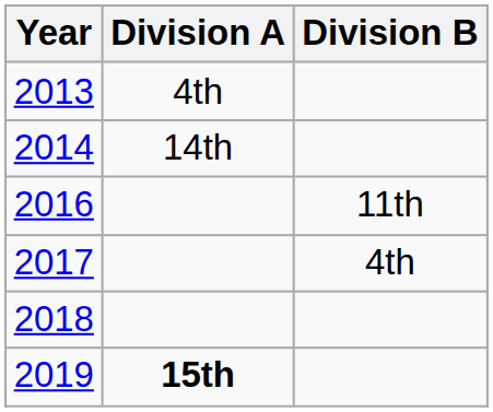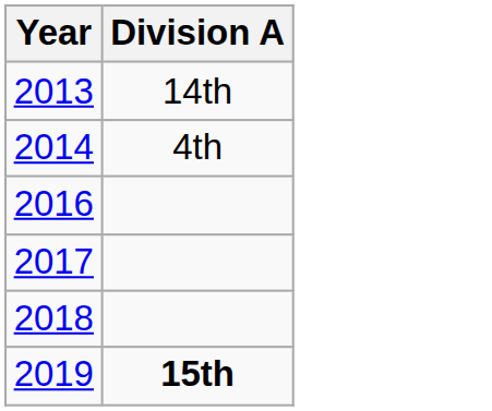- column: Division B | 11th | 4th
2013 | Division A: 4th -> 14th
2014 | Division A: 14th -> 4th
